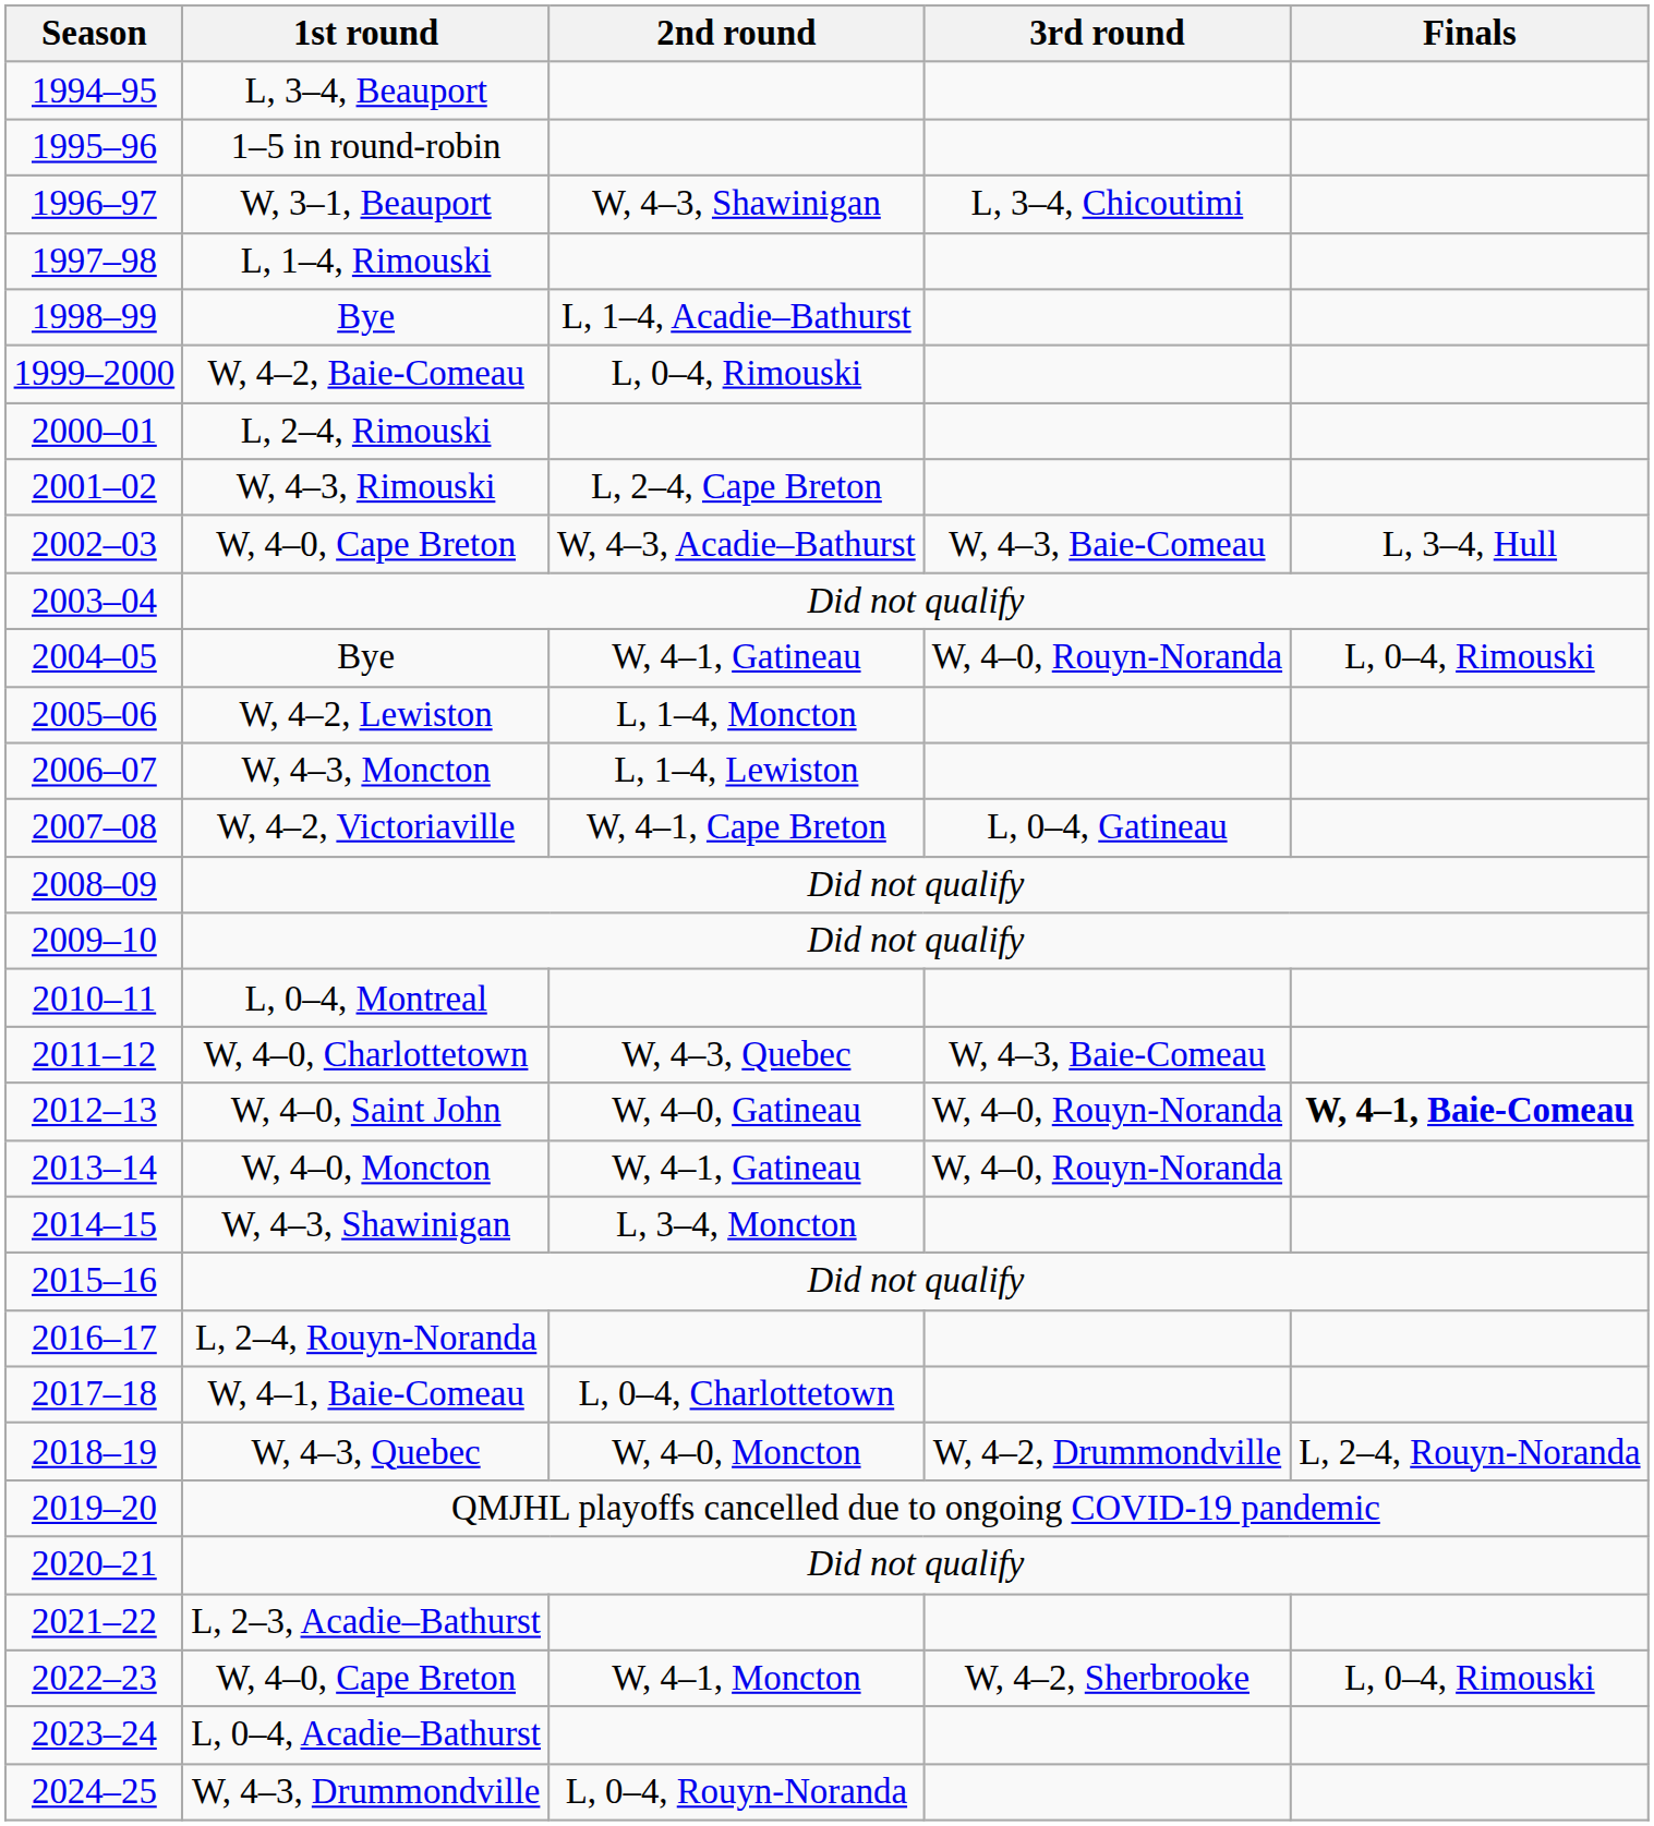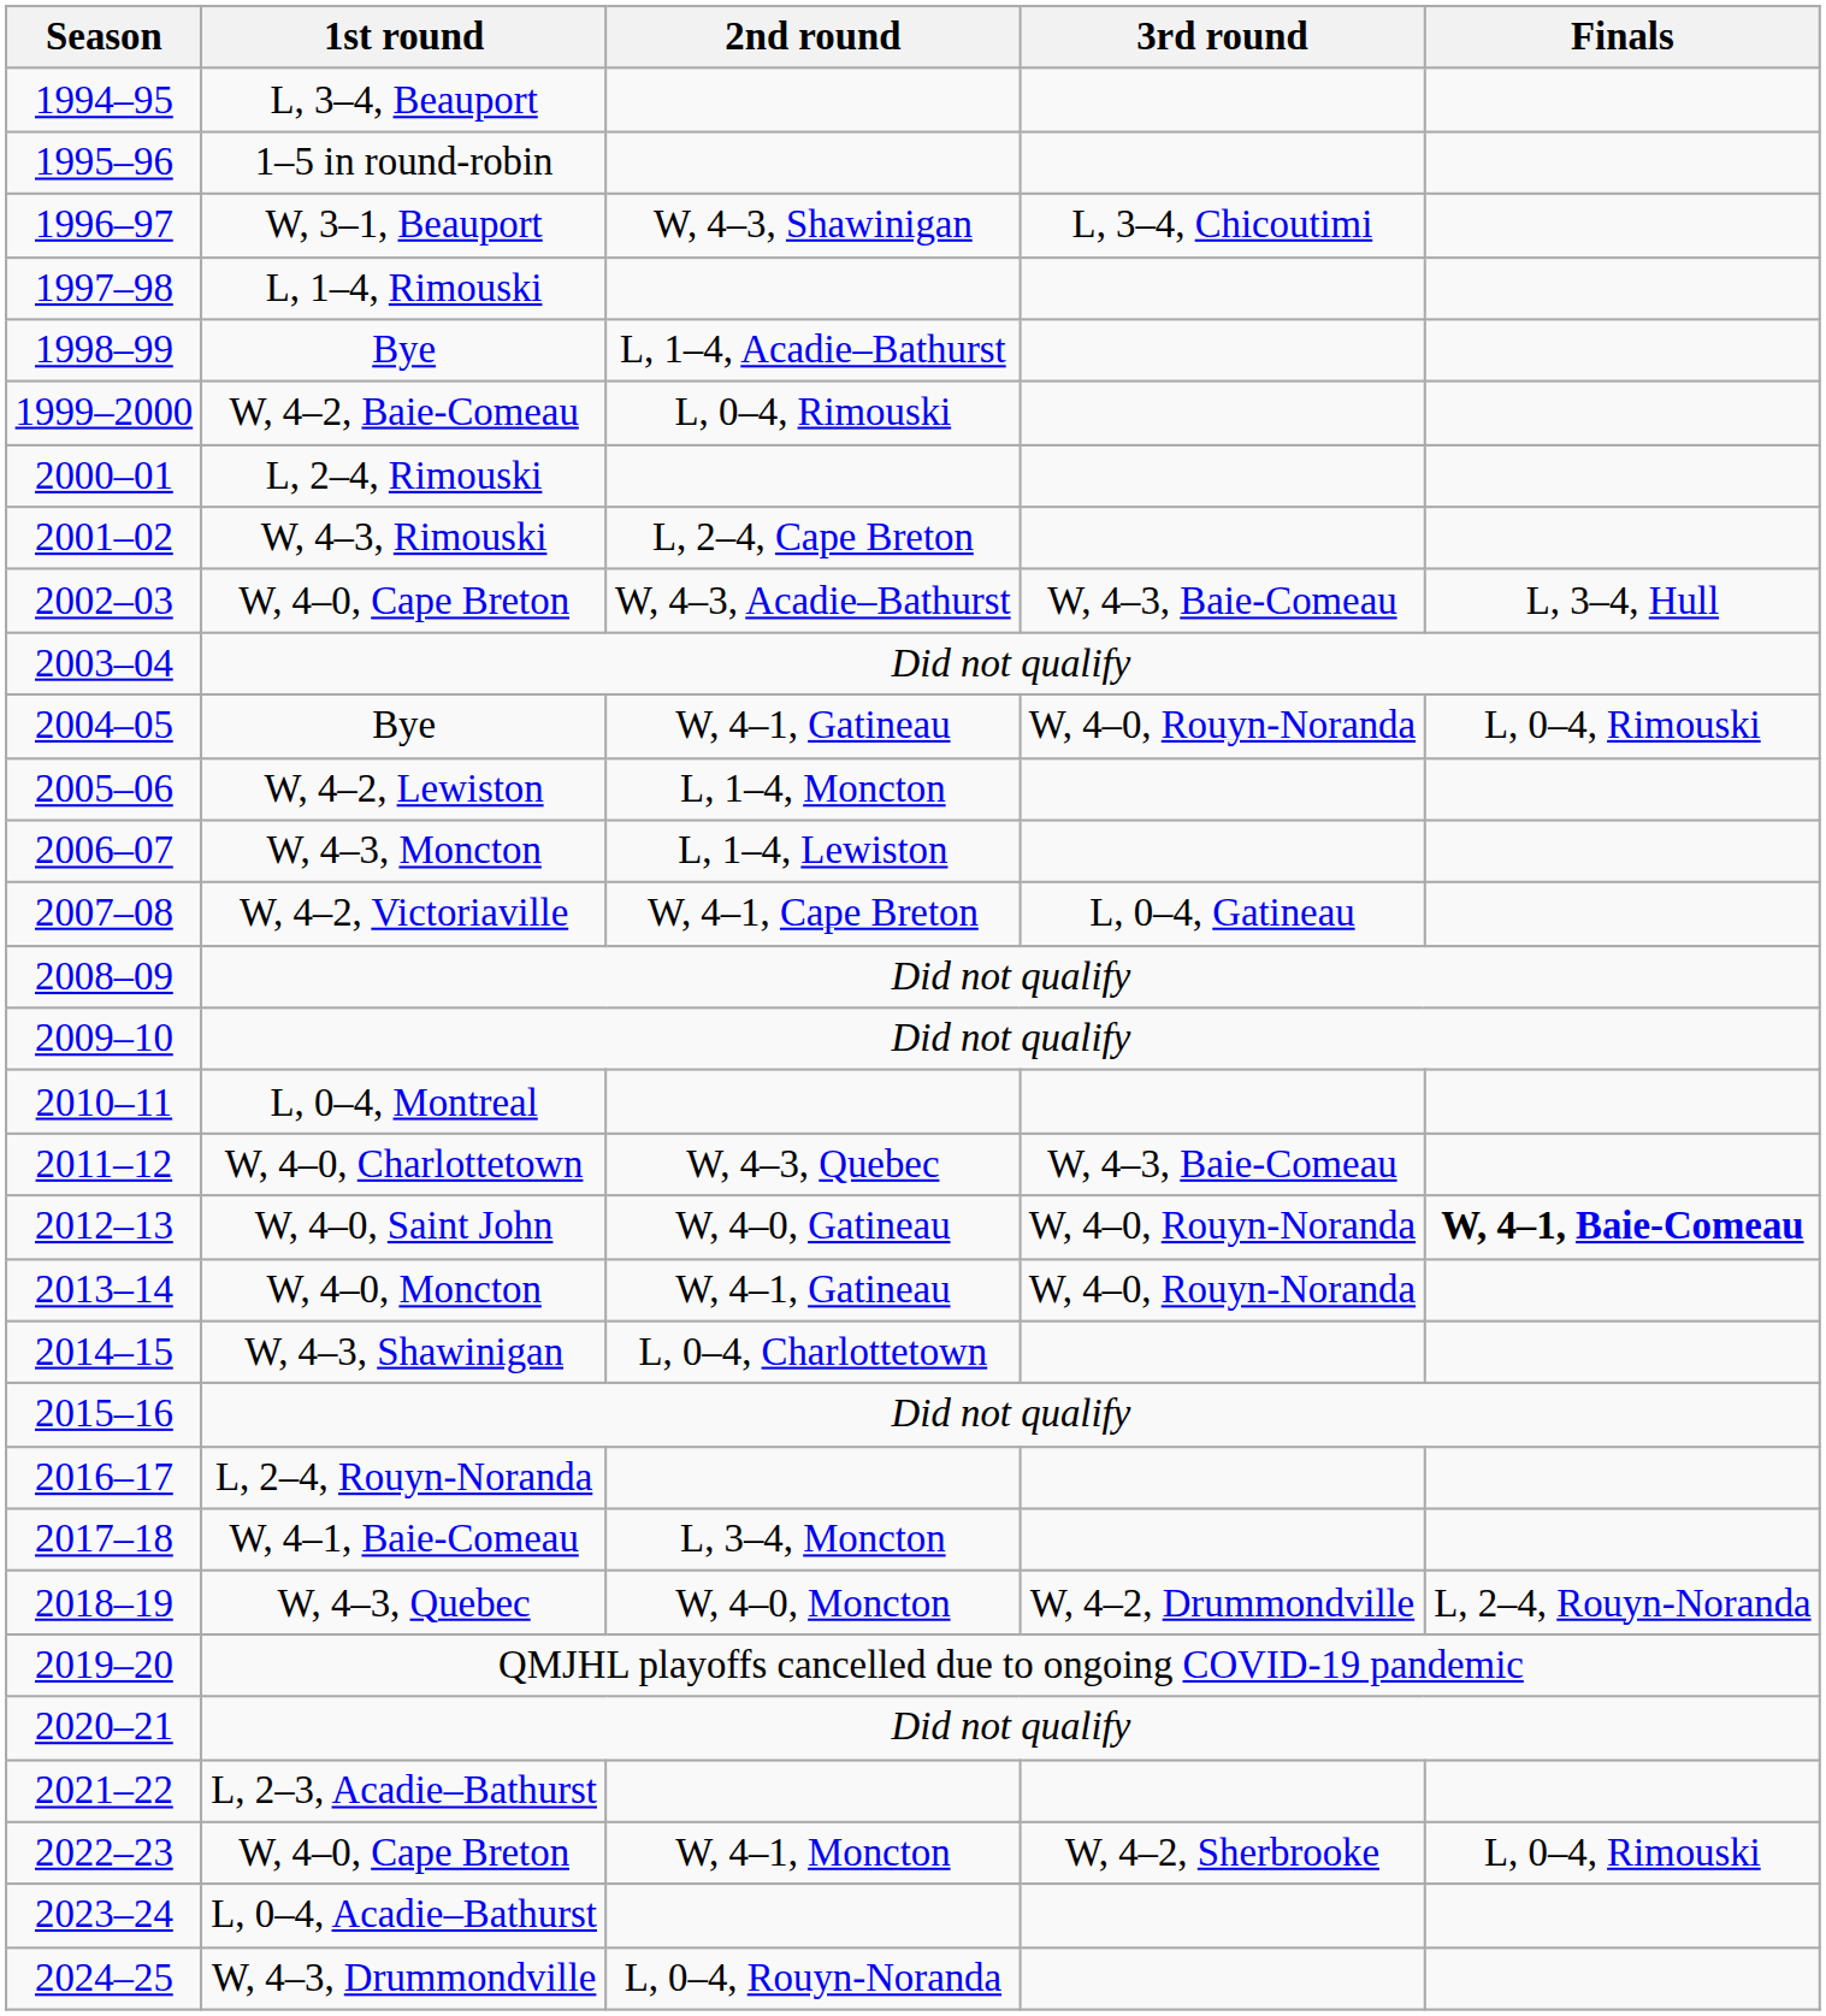2014–15 | 2nd round: L, 3–4, Moncton -> L, 0–4, Charlottetown
2017–18 | 2nd round: L, 0–4, Charlottetown -> L, 3–4, Moncton
